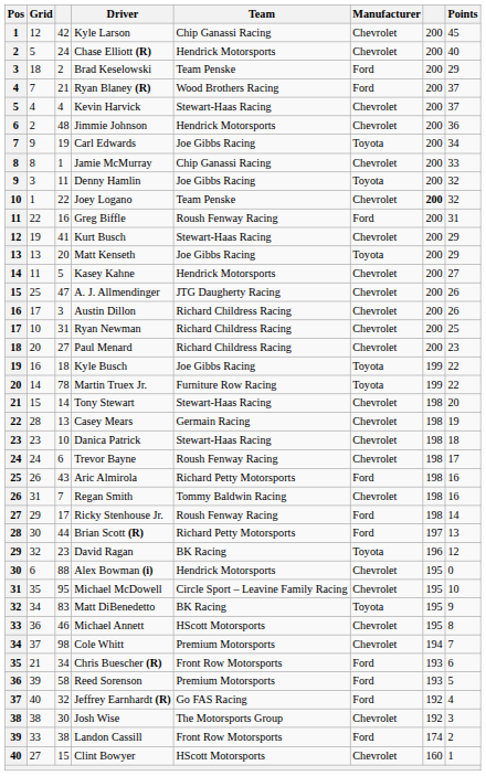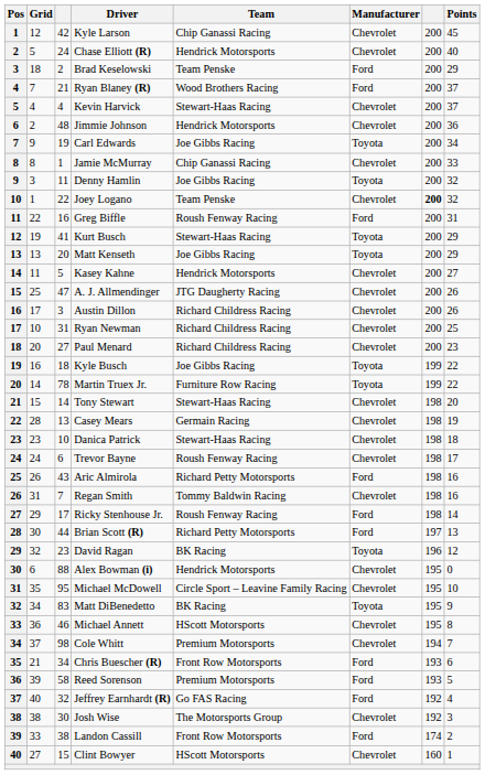Kurt Busch | Manufacturer: Chevrolet -> Toyota
